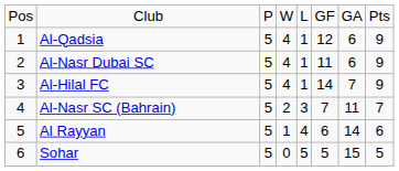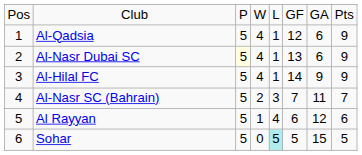Al-Nasr Dubai SC | column 6: 11 -> 13
Al-Hilal FC | column 7: 7 -> 9
Al Rayyan | column 7: 14 -> 12
Sohar | column 5: no background -> paleturquoise background
